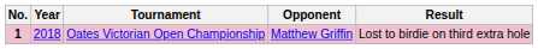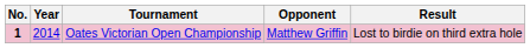Oates Victorian Open Championship | Year: 2018 -> 2014
